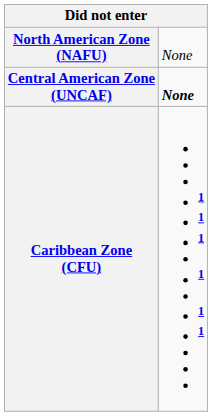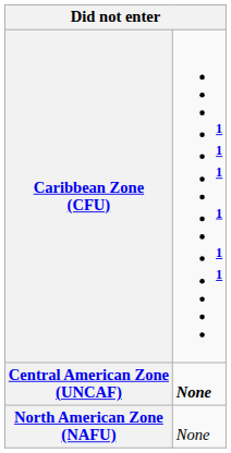rows swapped: North American Zone (NAFU) <-> Caribbean Zone (CFU)
